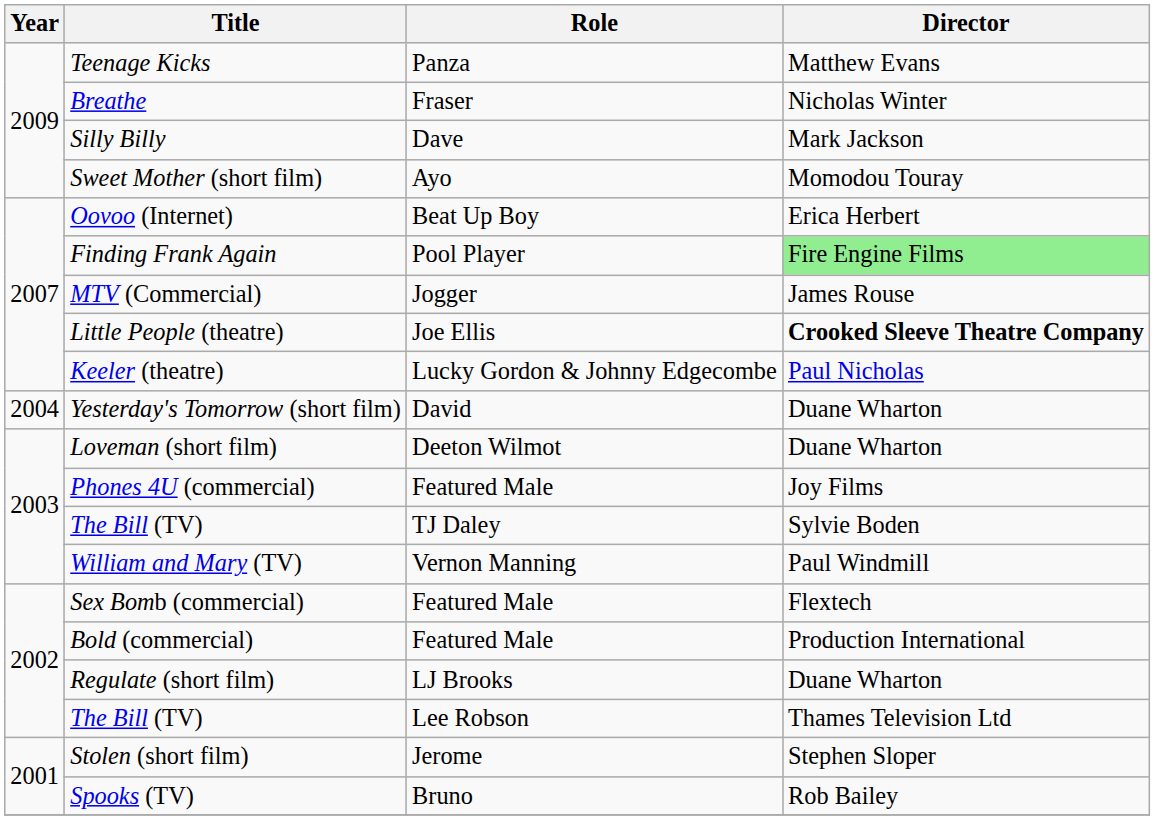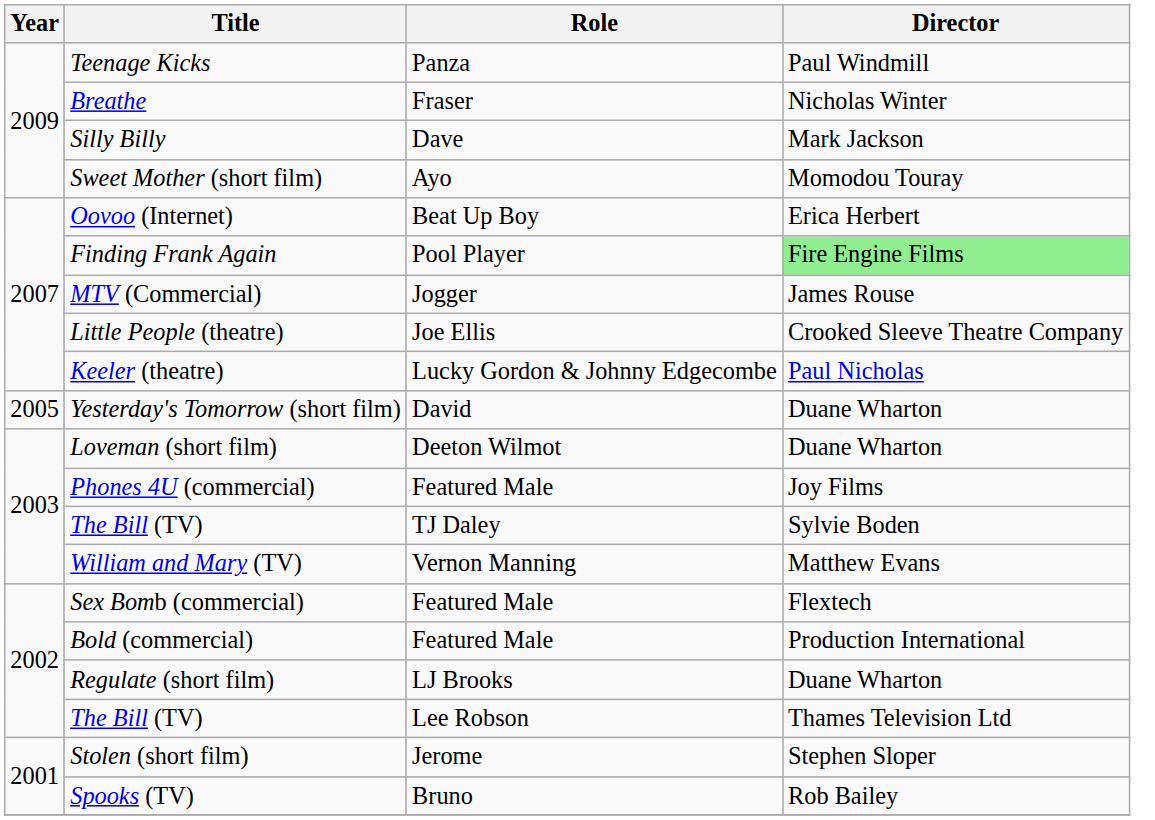Teenage Kicks | Director: Matthew Evans -> Paul Windmill
Little People (theatre) | Director: bold -> normal
Yesterday's Tomorrow (short film) | Year: 2004 -> 2005
William and Mary (TV) | Director: Paul Windmill -> Matthew Evans
